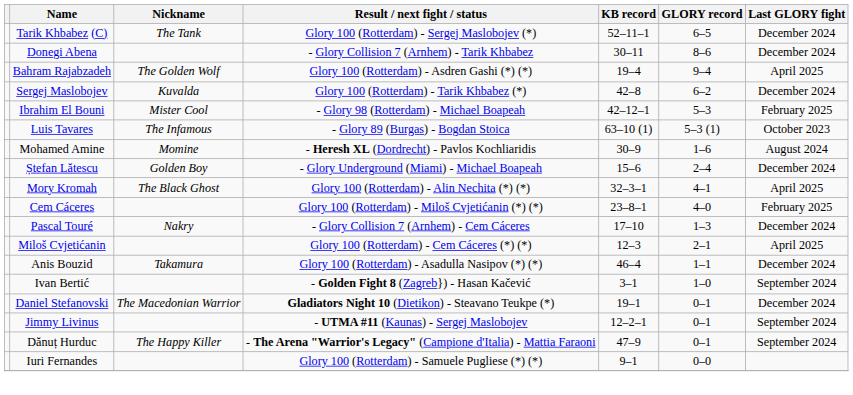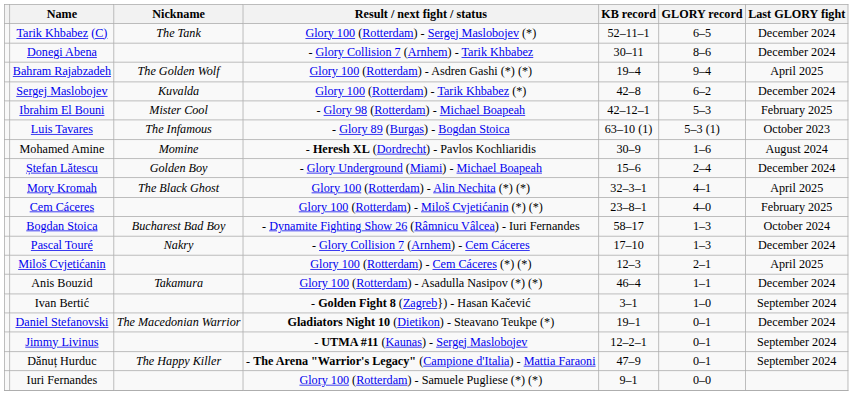+ row: Bogdan Stoica | Bucharest Bad Boy | - Dynamite Fighting Show 26 (Râmnicu Vâlcea) - Iuri Fernandes | 58–17 | 1–3 | October 2024
